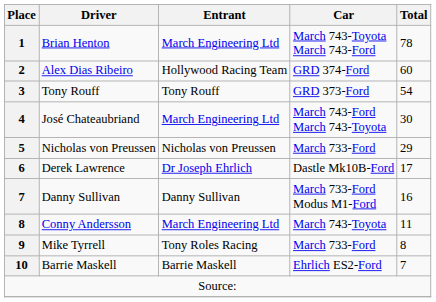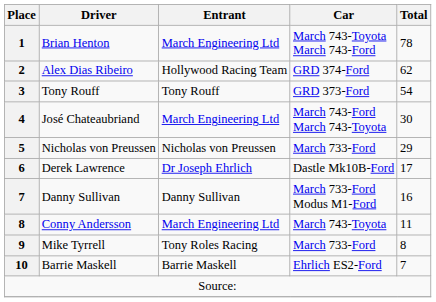2 | Total: 60 -> 62
